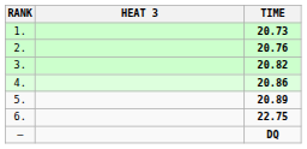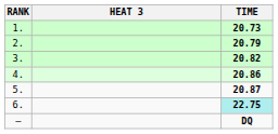2. | TIME: 20.76 -> 20.79
5. | TIME: 20.89 -> 20.87
6. | TIME: no background -> paleturquoise background
